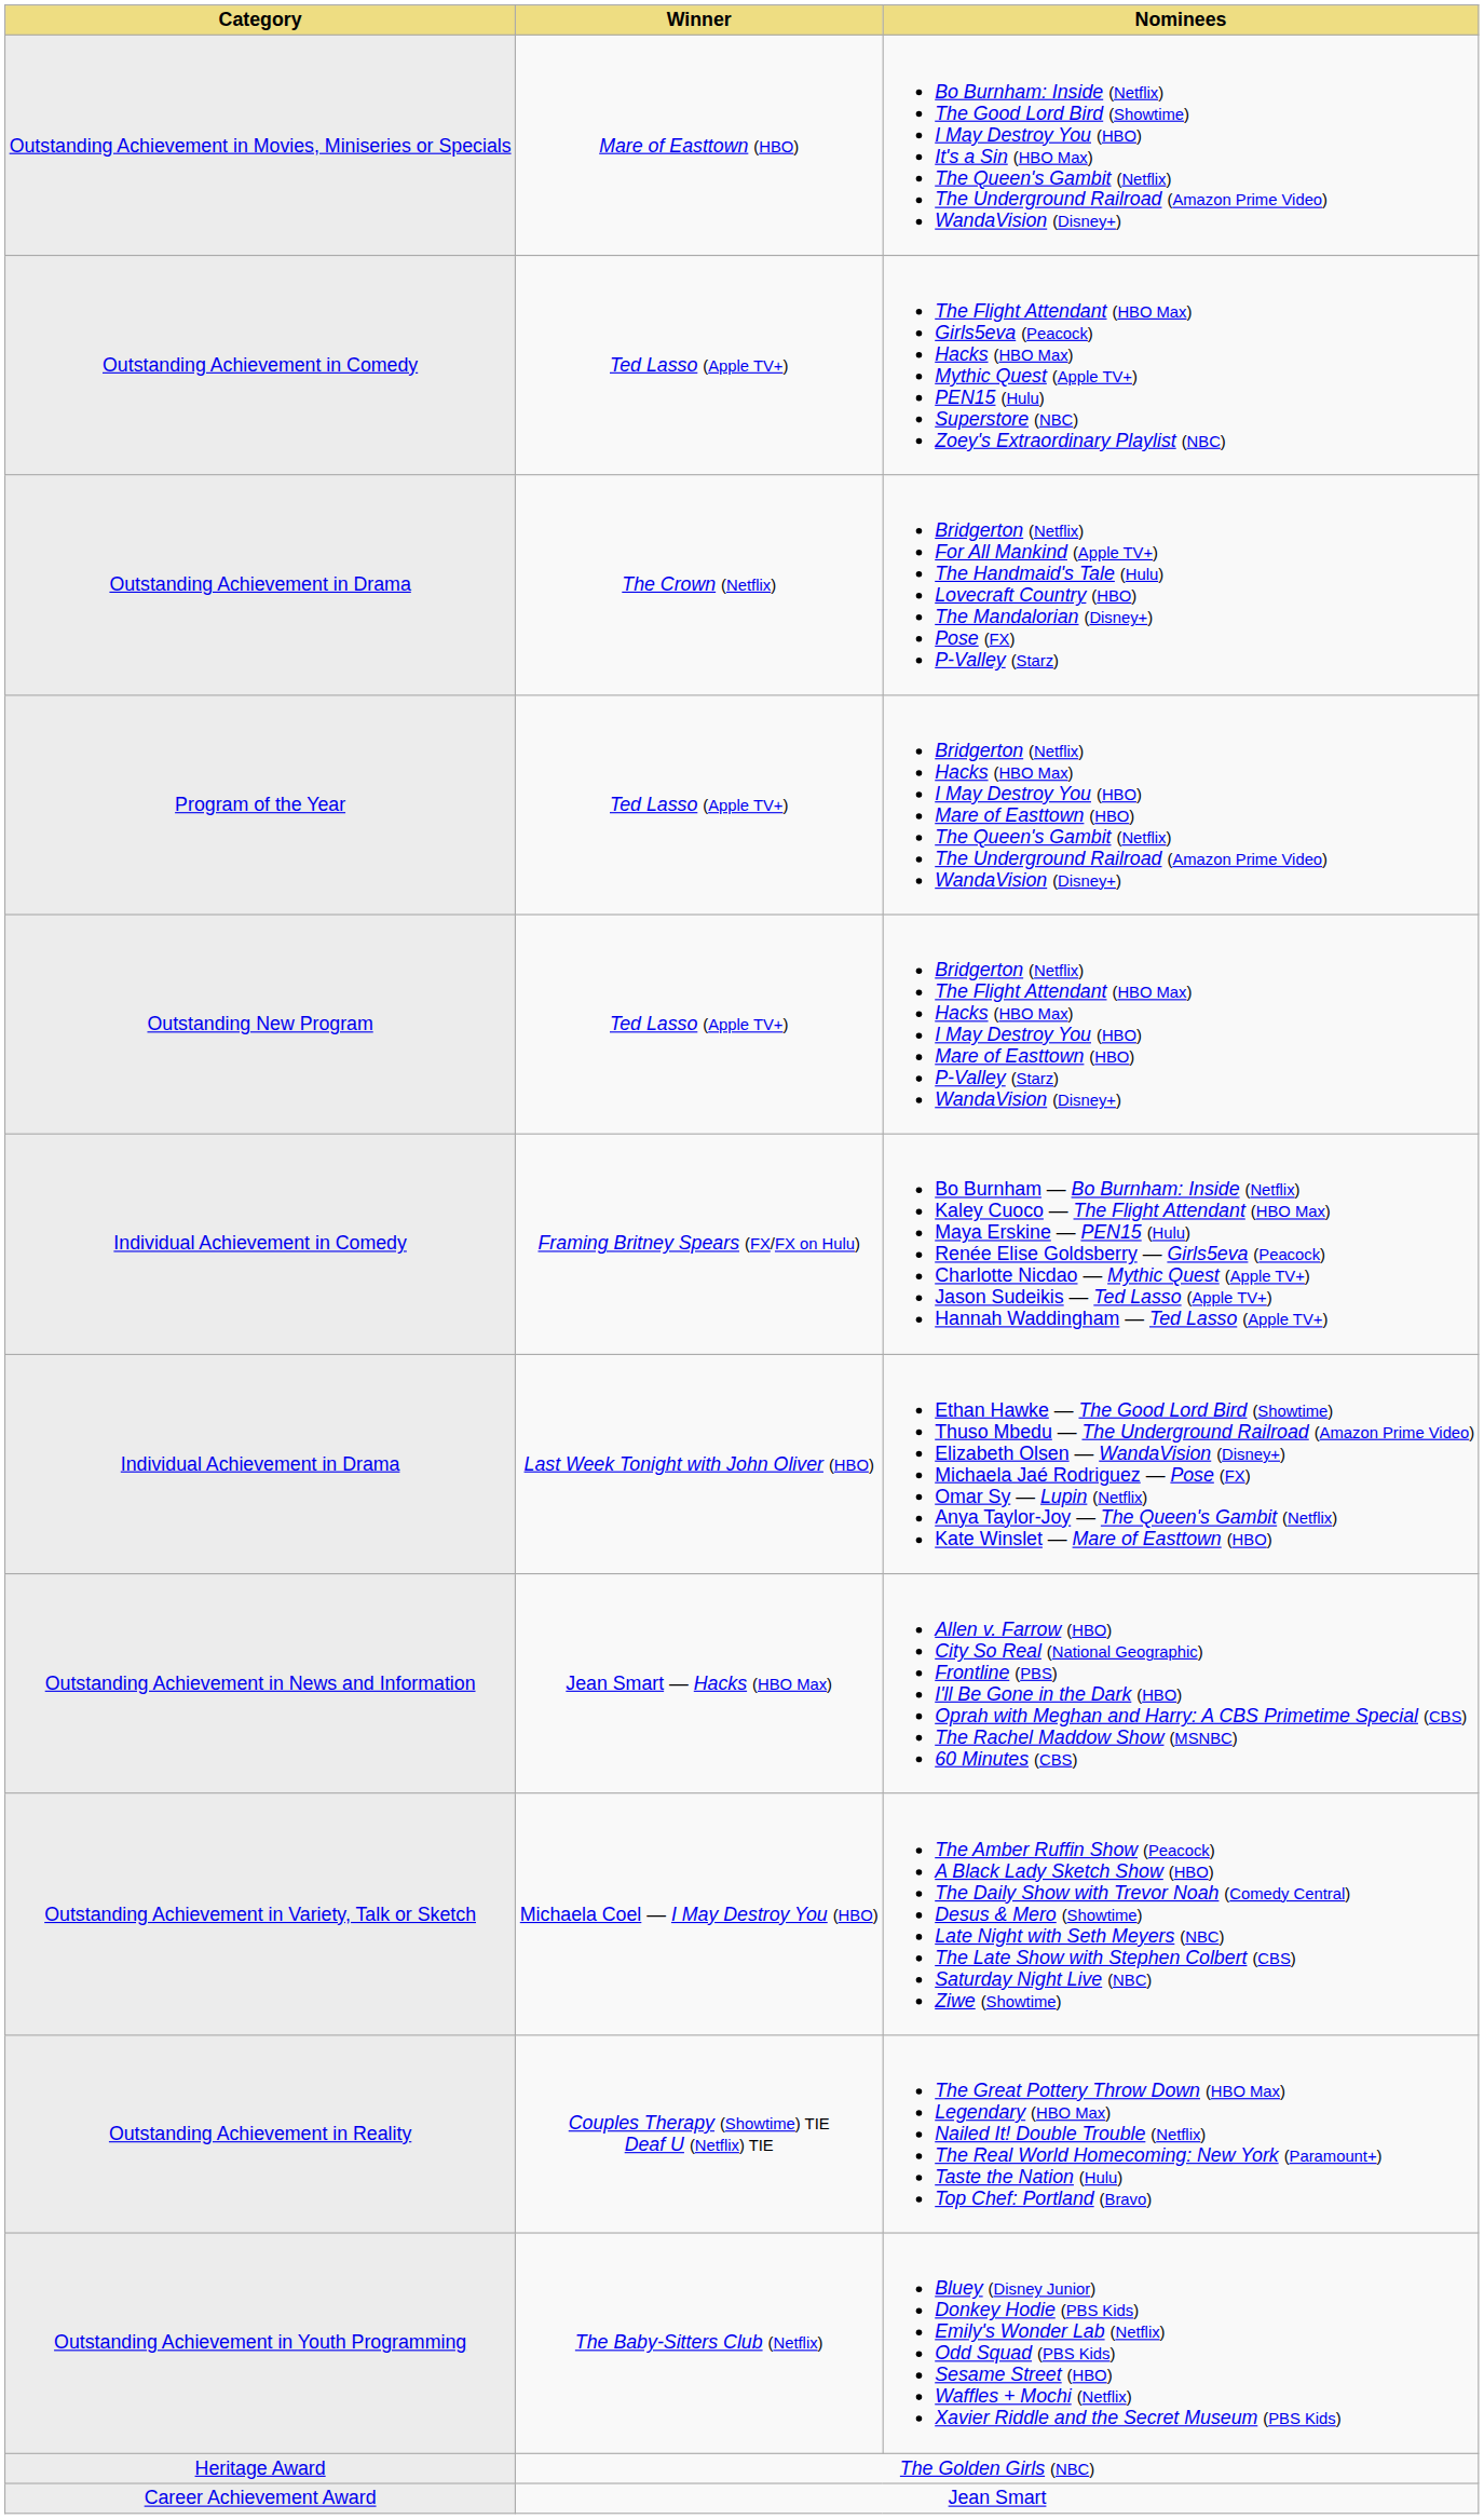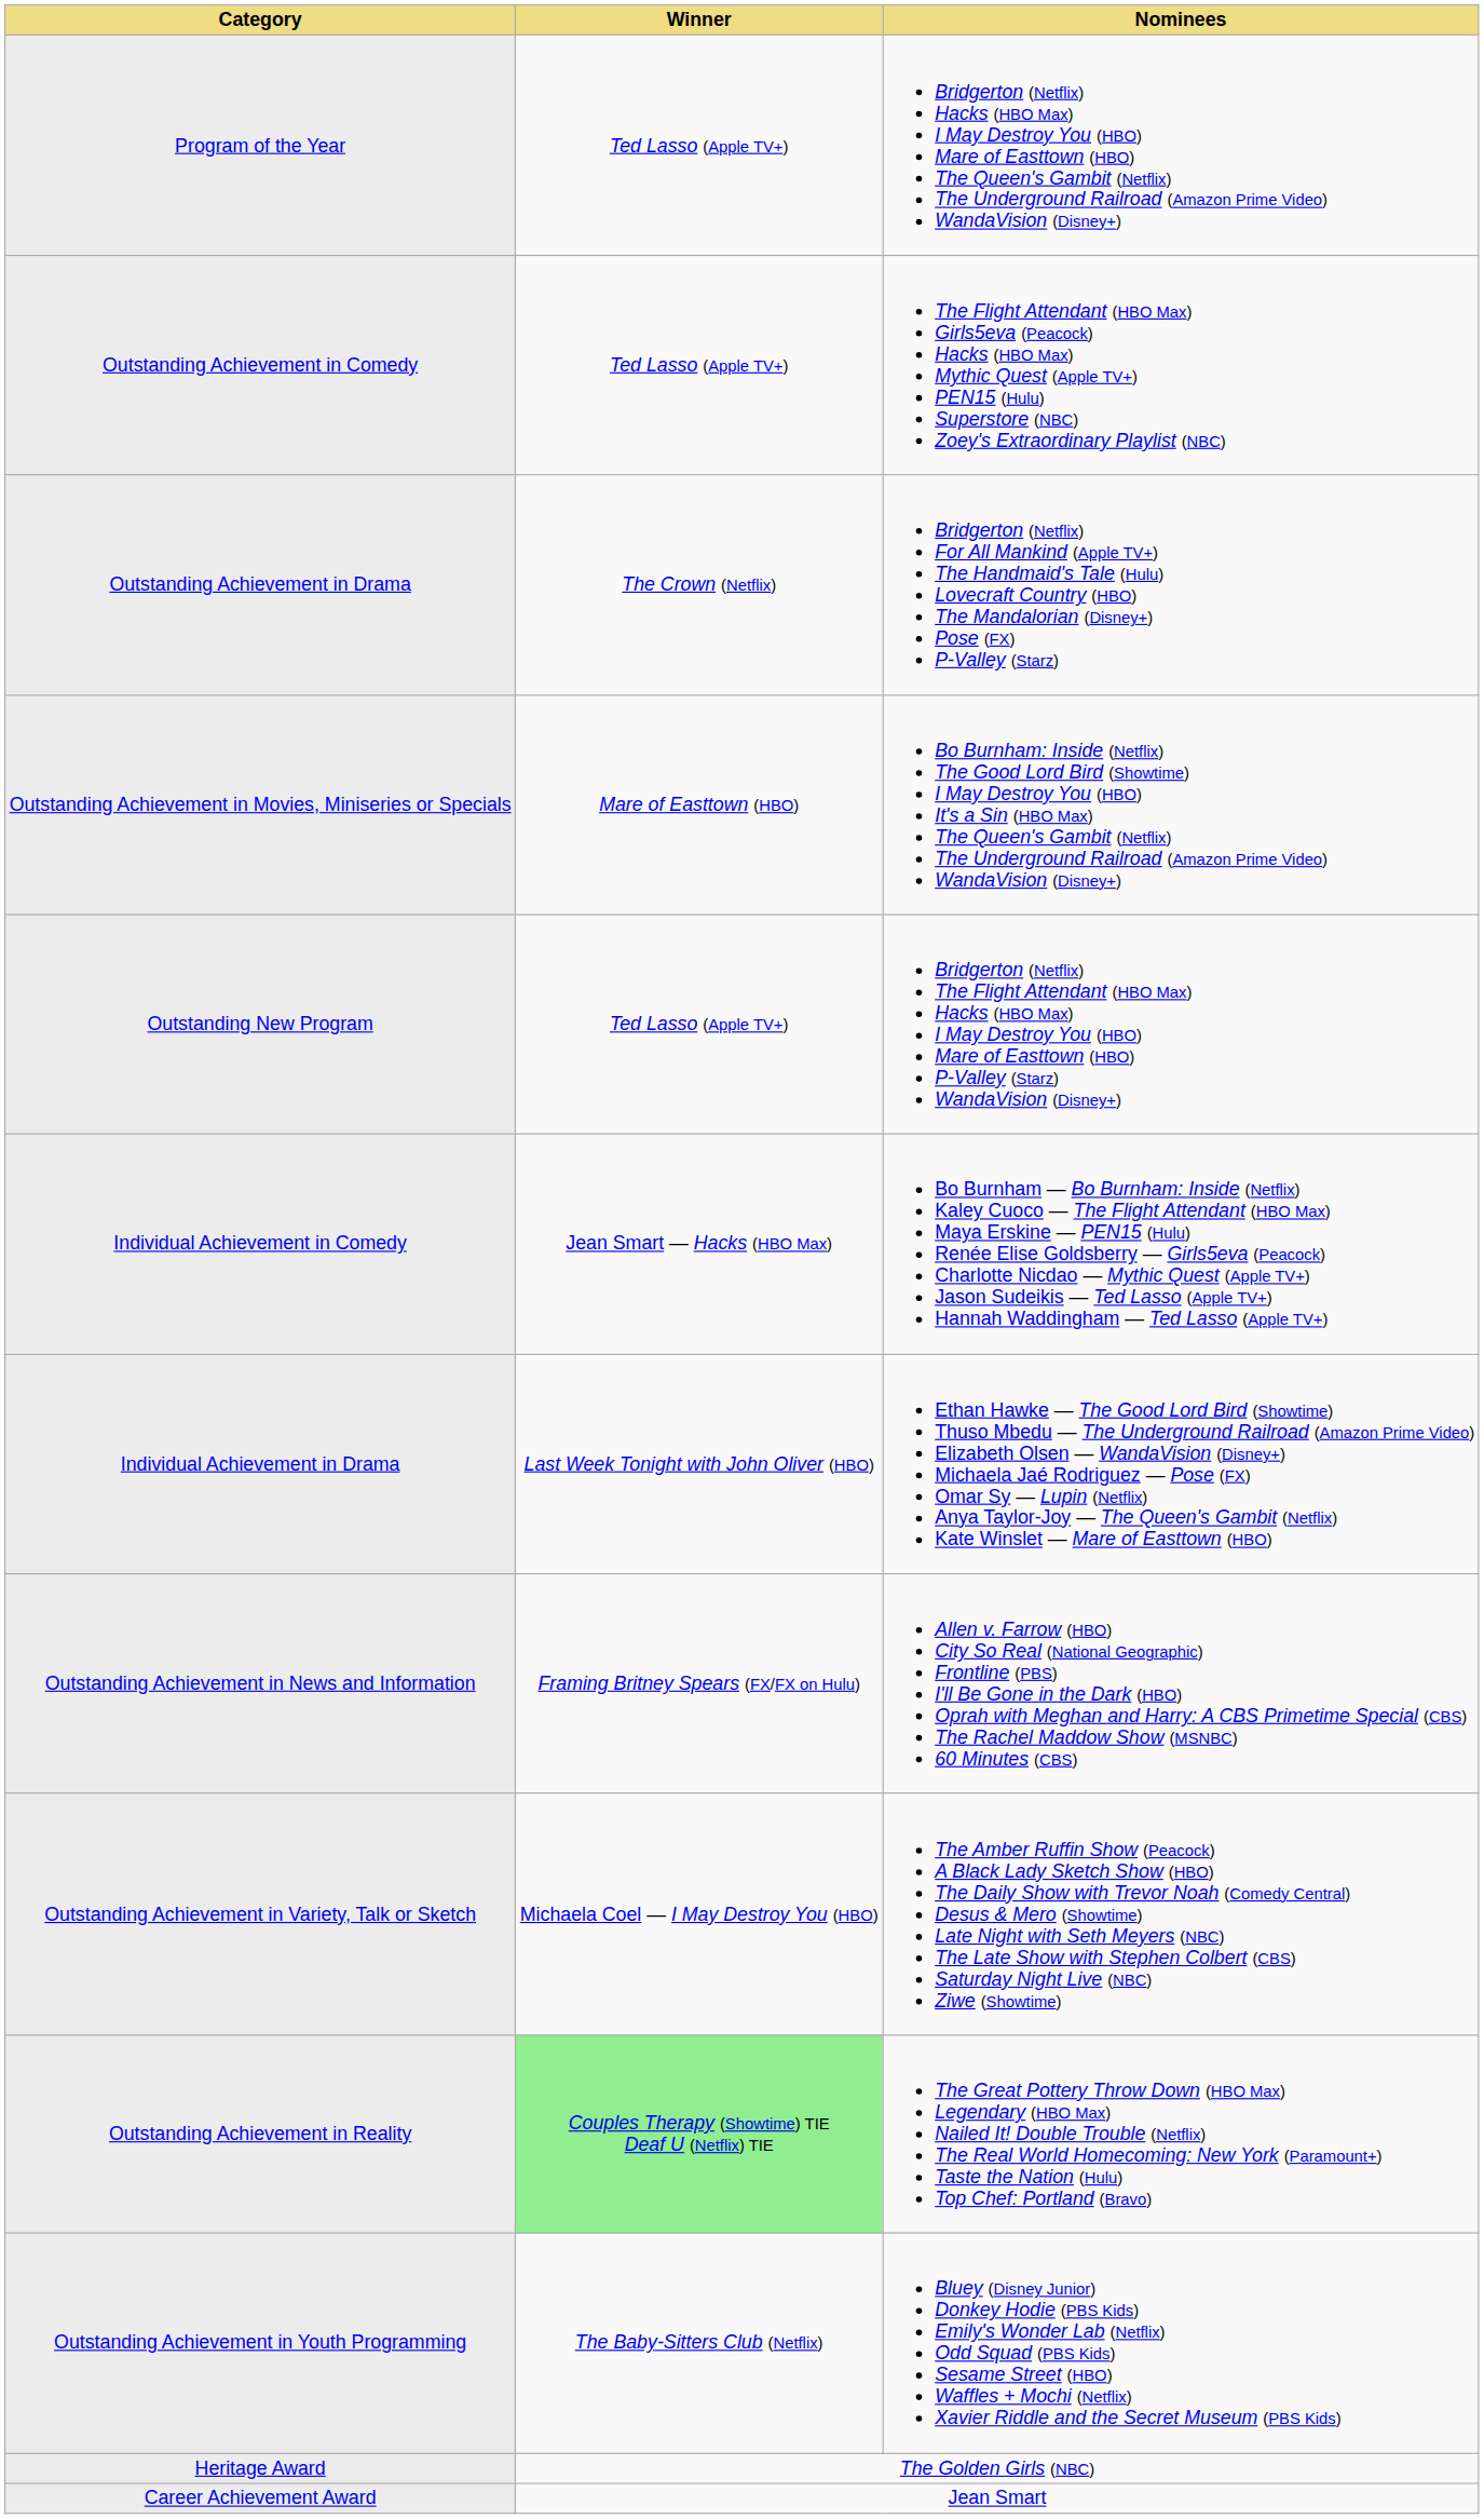rows swapped: Program of the Year <-> Outstanding Achievement in Movies, Miniseries or Specials
Individual Achievement in Comedy | Winner: Framing Britney Spears (FX/FX on Hulu) -> Jean Smart — Hacks (HBO Max)
Outstanding Achievement in News and Information | Winner: Jean Smart — Hacks (HBO Max) -> Framing Britney Spears (FX/FX on Hulu)
Outstanding Achievement in Reality | Winner: no background -> lightgreen background
